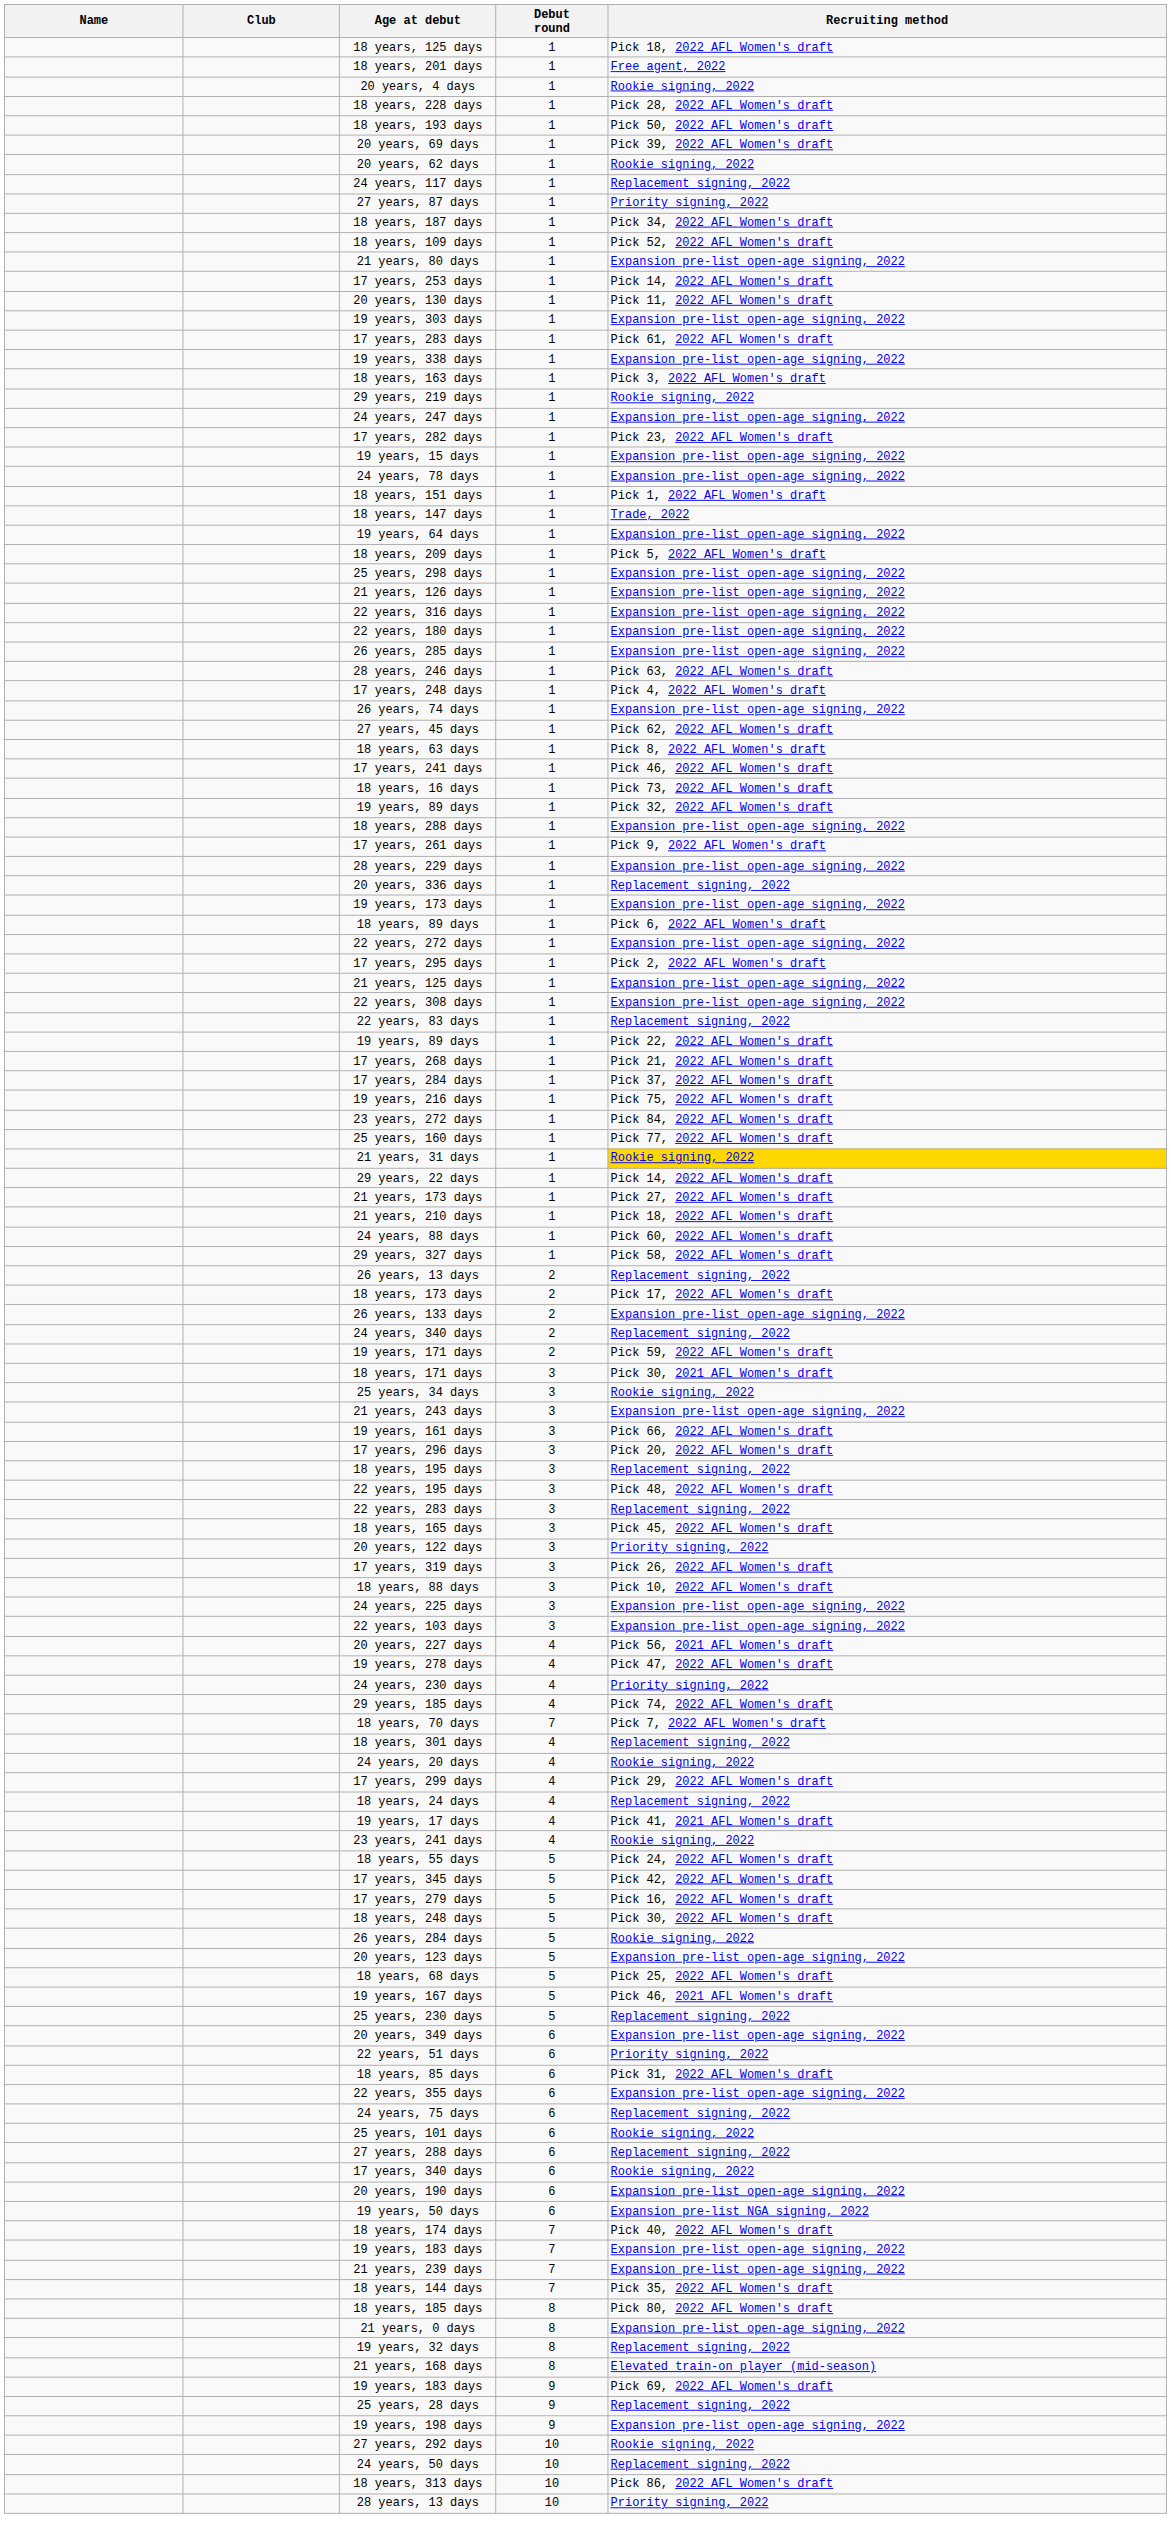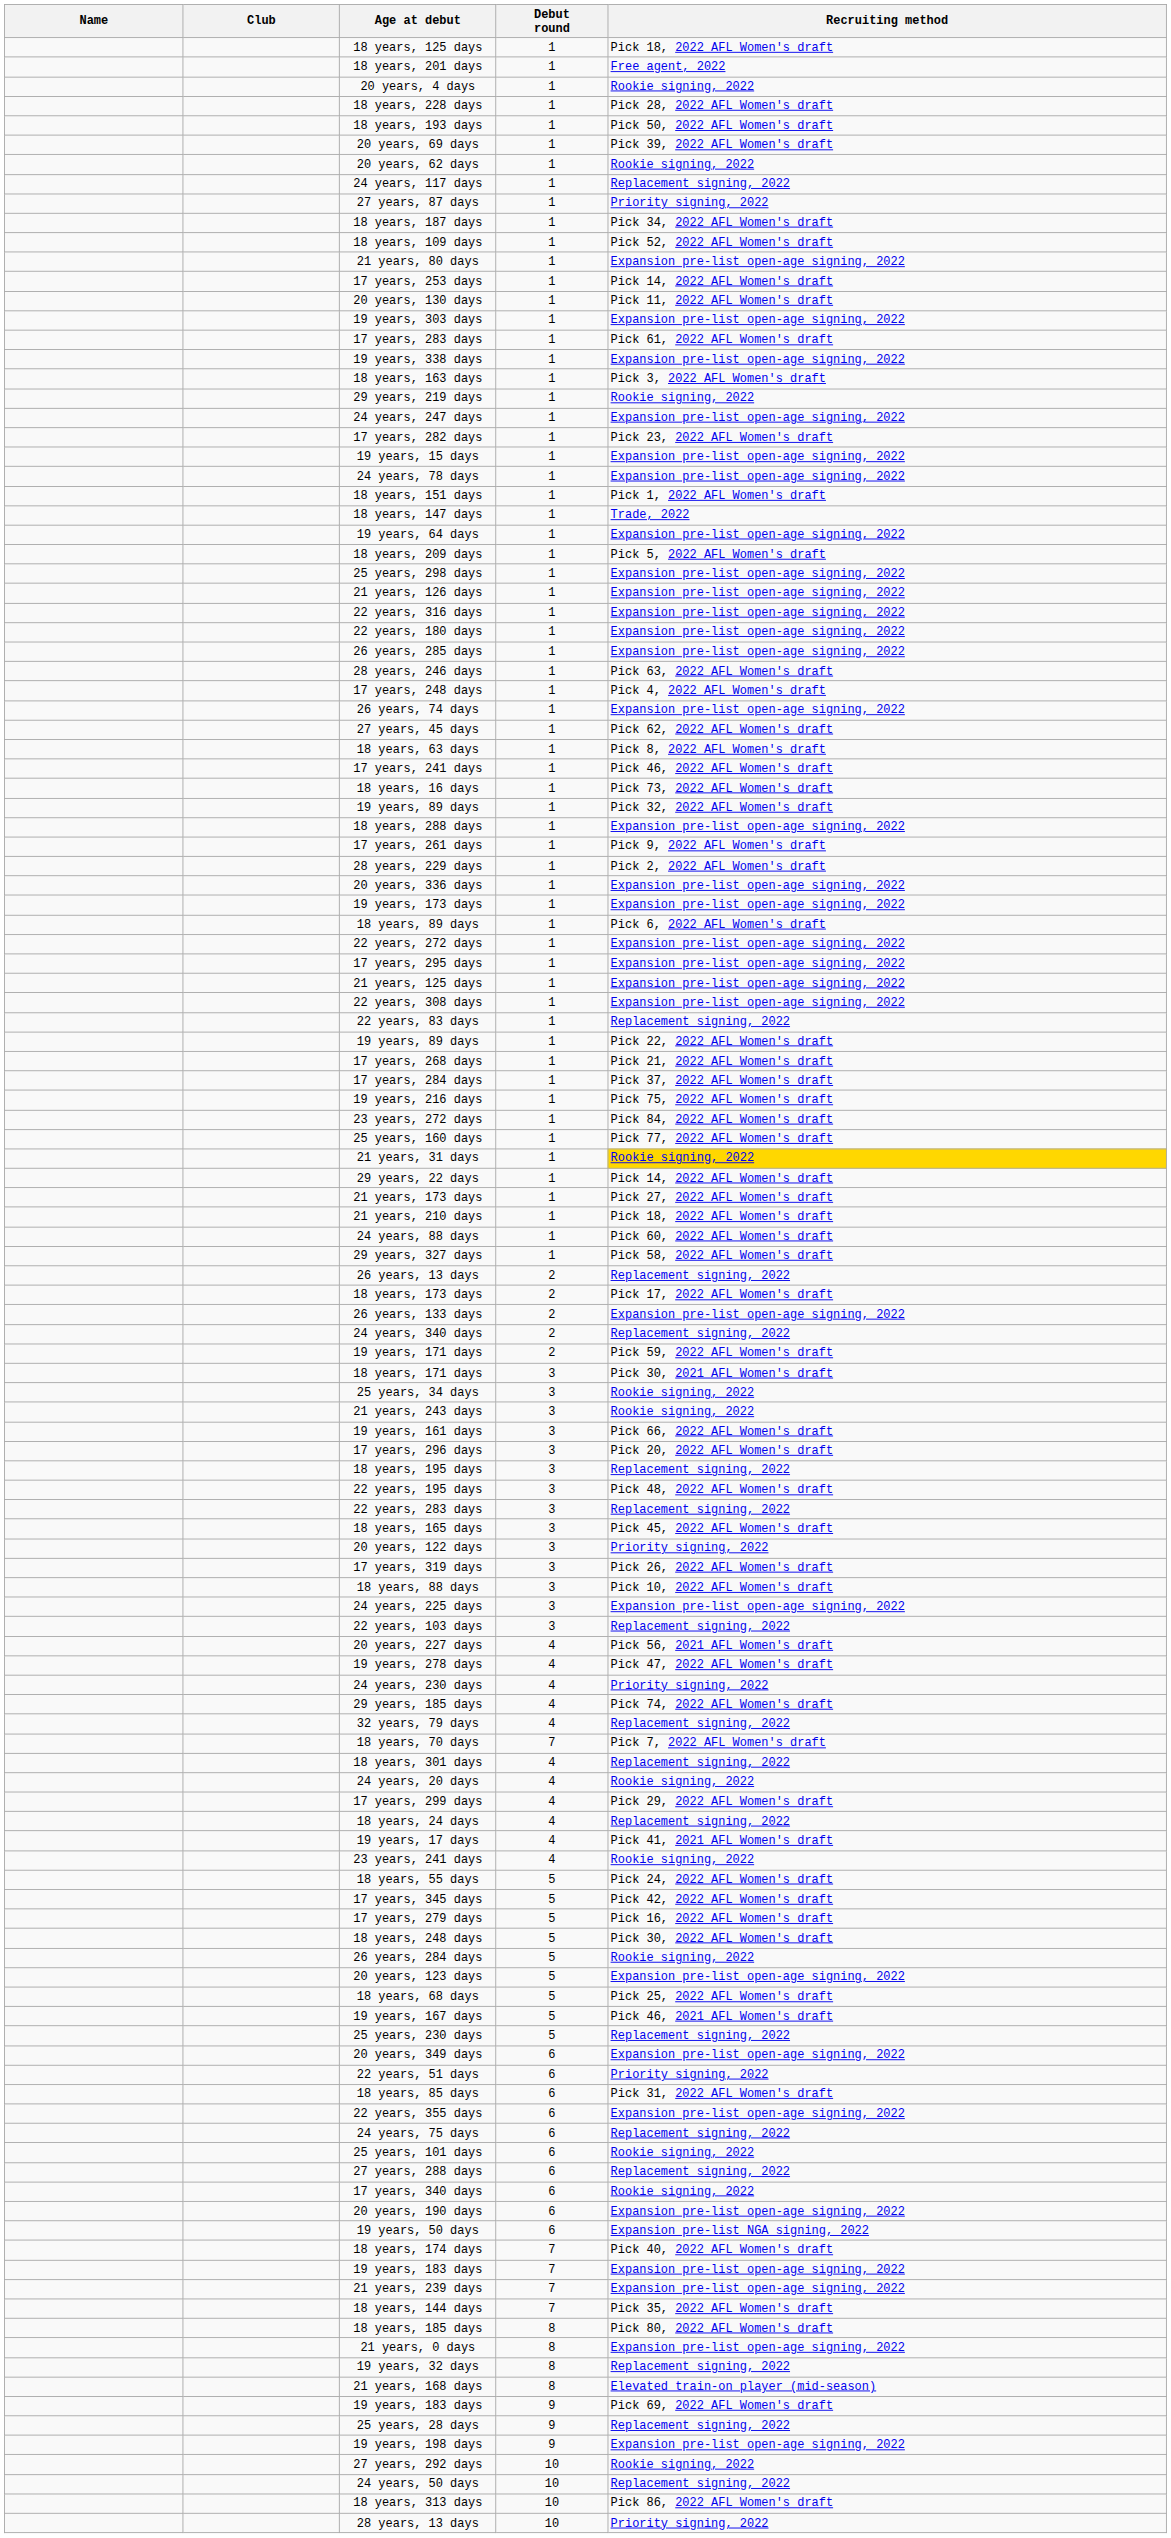28 years, 229 days | Recruiting method: Expansion pre-list open-age signing, 2022 -> Pick 2, 2022 AFL Women's draft
20 years, 336 days | Recruiting method: Replacement signing, 2022 -> Expansion pre-list open-age signing, 2022
17 years, 295 days | Recruiting method: Pick 2, 2022 AFL Women's draft -> Expansion pre-list open-age signing, 2022
21 years, 243 days | Recruiting method: Expansion pre-list open-age signing, 2022 -> Rookie signing, 2022
22 years, 103 days | Recruiting method: Expansion pre-list open-age signing, 2022 -> Replacement signing, 2022
+ row: 32 years, 79 days | 4 | Replacement signing, 2022
